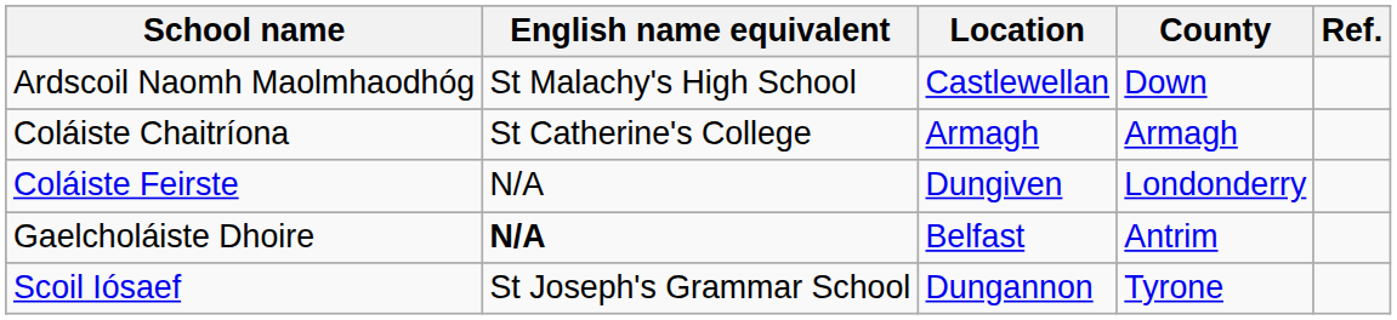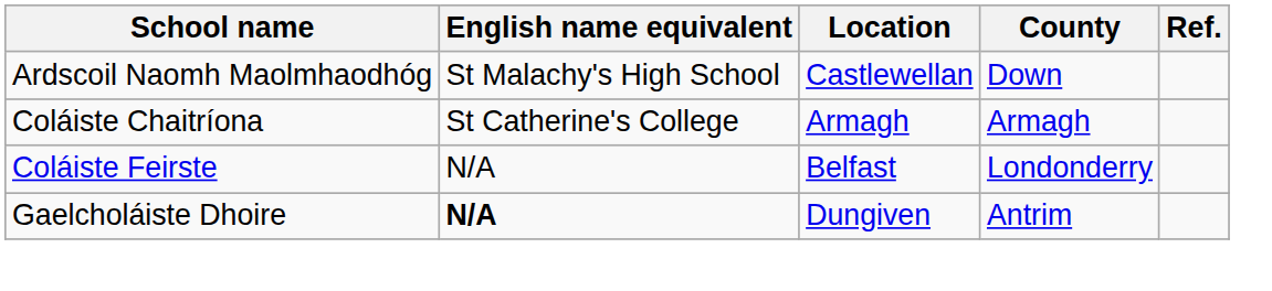Coláiste Feirste | Location: Dungiven -> Belfast
Gaelcholáiste Dhoire | Location: Belfast -> Dungiven
- row: Scoil Iósaef | St Joseph's Grammar School | Dungannon | Tyrone
